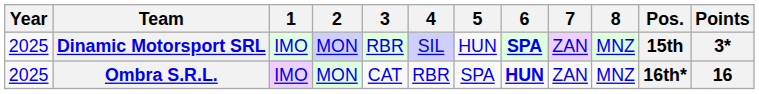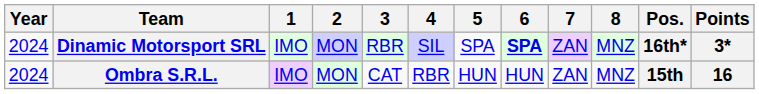Dinamic Motorsport SRL | Year: 2025 -> 2024
Dinamic Motorsport SRL | 5: HUN -> SPA
Dinamic Motorsport SRL | Pos.: 15th -> 16th*
Ombra S.R.L. | Year: 2025 -> 2024
Ombra S.R.L. | 5: SPA -> HUN
Ombra S.R.L. | 6: bold -> normal
Ombra S.R.L. | Pos.: 16th* -> 15th
